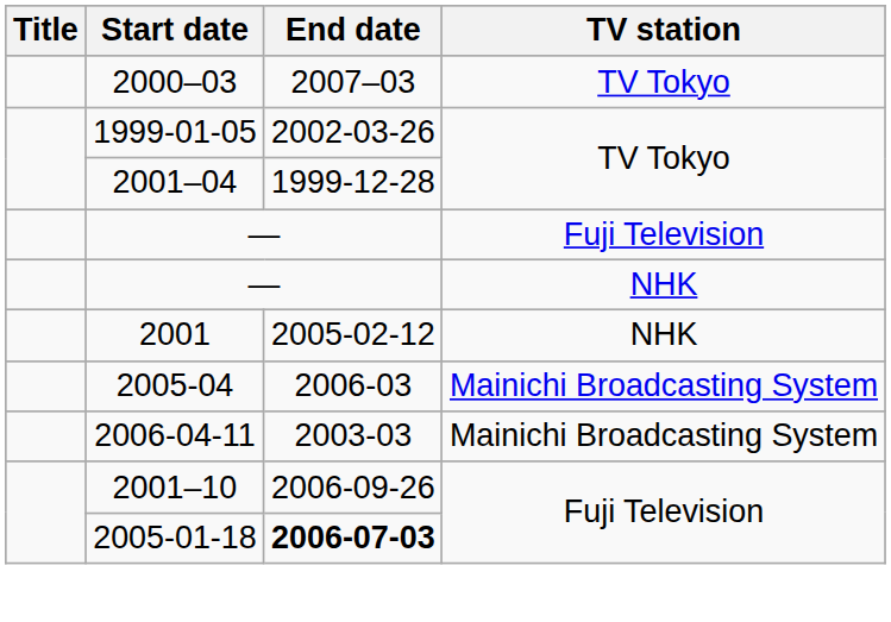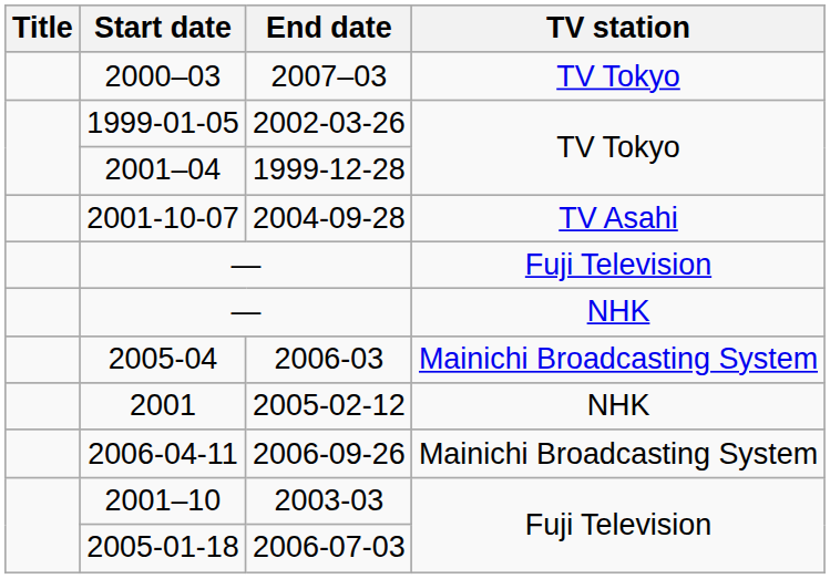+ row: 2001-10-07 | 2004-09-28 | TV Asahi
rows swapped: 2001 <-> 2005-04
2006-04-11 | End date: 2003-03 -> 2006-09-26
2001–10 | End date: 2006-09-26 -> 2003-03
2005-01-18 | End date: bold -> normal
